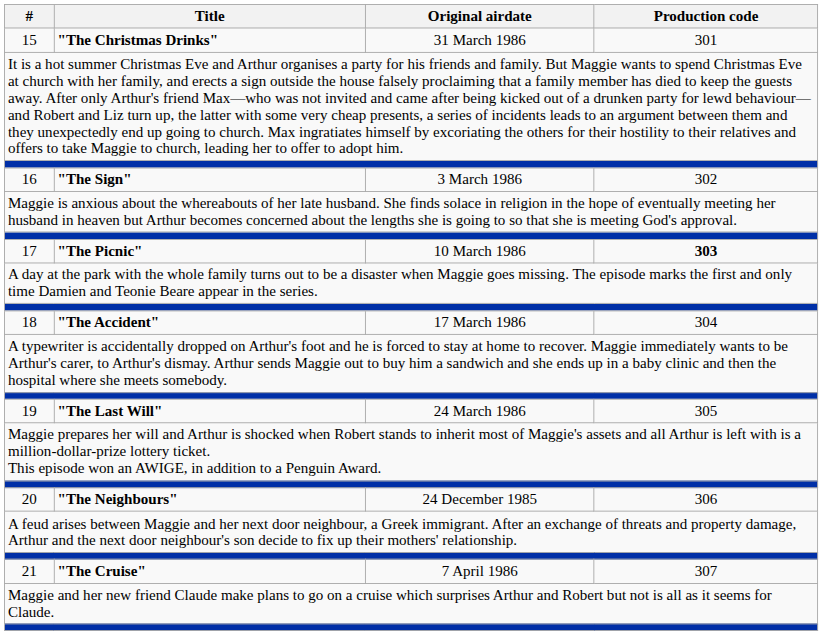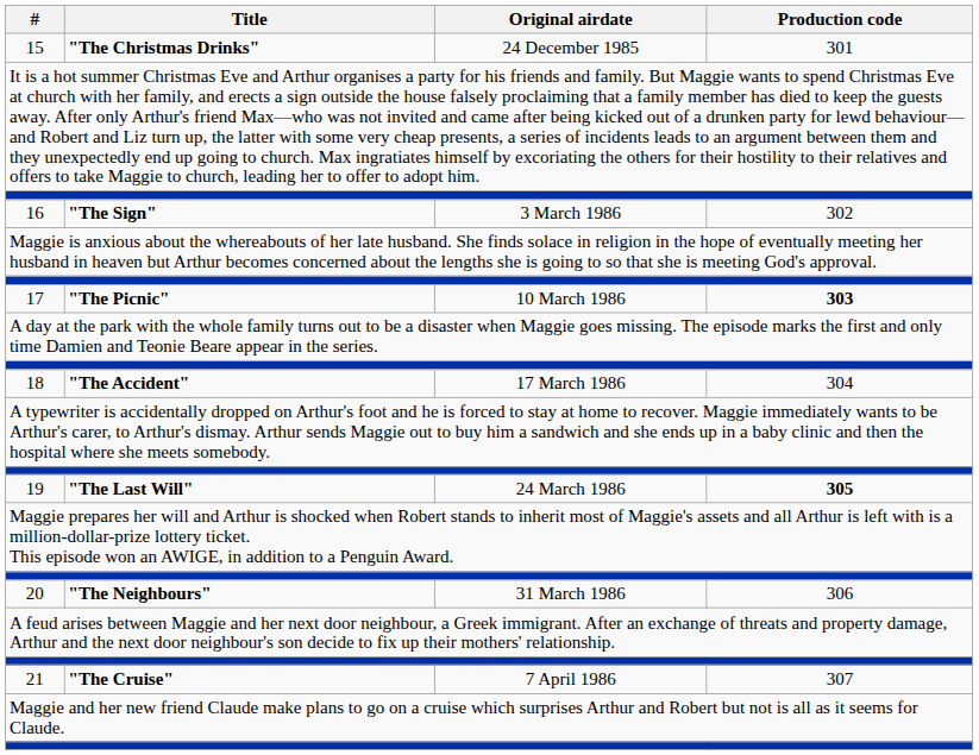15 | Original airdate: 31 March 1986 -> 24 December 1985
19 | Production code: normal -> bold
20 | Original airdate: 24 December 1985 -> 31 March 1986
